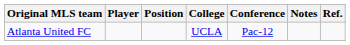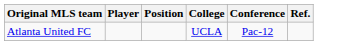- column: Notes
